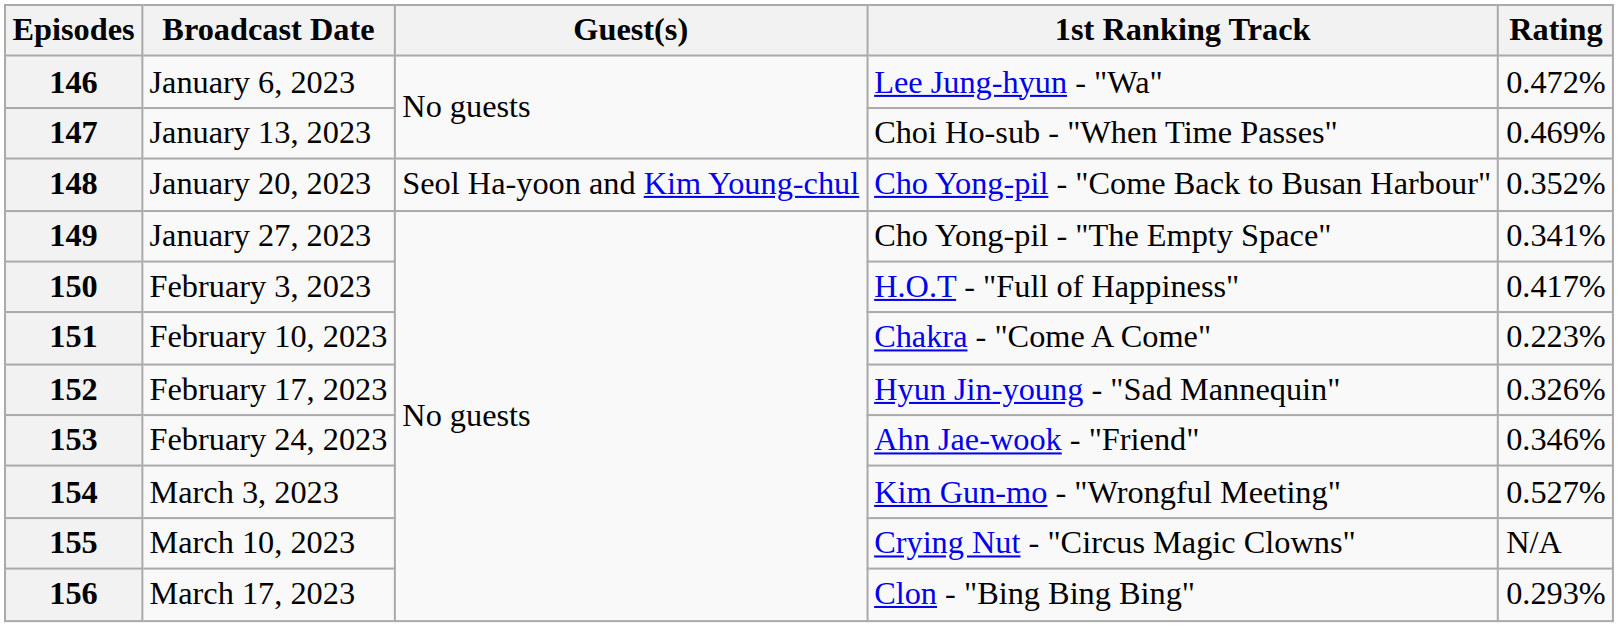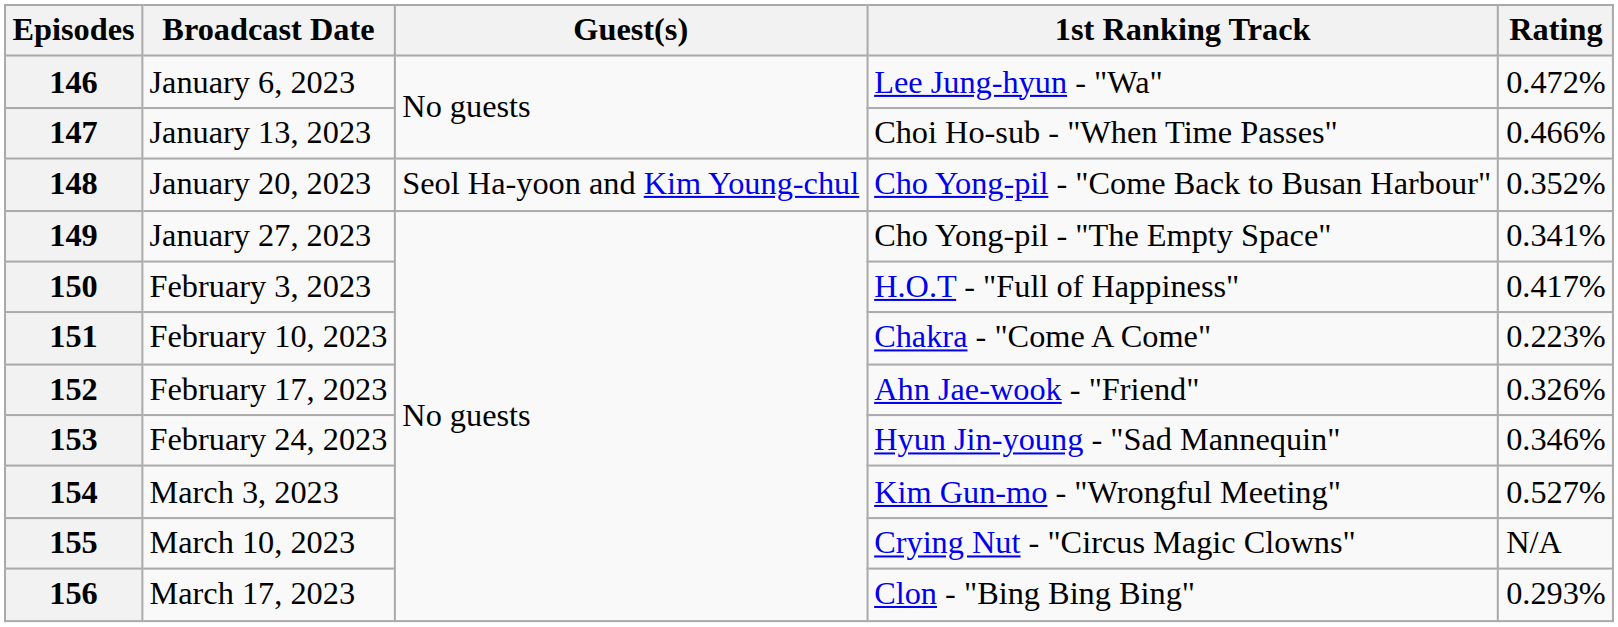147 | Rating: 0.469% -> 0.466%
152 | 1st Ranking Track: Hyun Jin-young - "Sad Mannequin" -> Ahn Jae-wook - "Friend"
153 | 1st Ranking Track: Ahn Jae-wook - "Friend" -> Hyun Jin-young - "Sad Mannequin"
